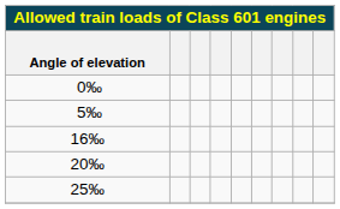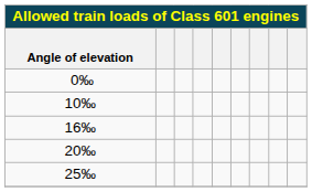- row: 5‰
+ row: 10‰
